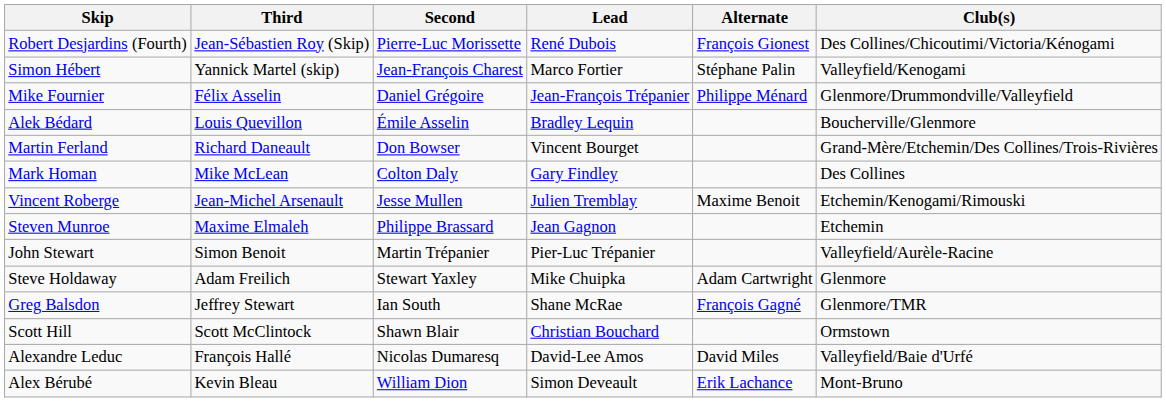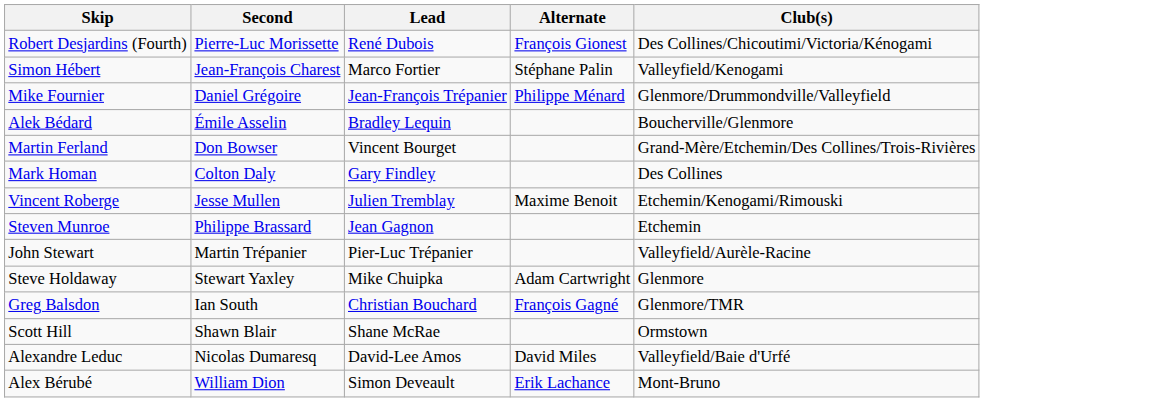- column: Third | Jean-Sébastien Roy (Skip) | Yannick Martel (skip) | Félix Asselin | Louis Quevillon | Richard Daneault | Mike McLean | Jean-Michel Arsenault | Maxime Elmaleh | Simon Benoit | Adam Freilich | Jeffrey Stewart | Scott McClintock | François Hallé | Kevin Bleau
Greg Balsdon | Lead: Shane McRae -> Christian Bouchard
Scott Hill | Lead: Christian Bouchard -> Shane McRae
